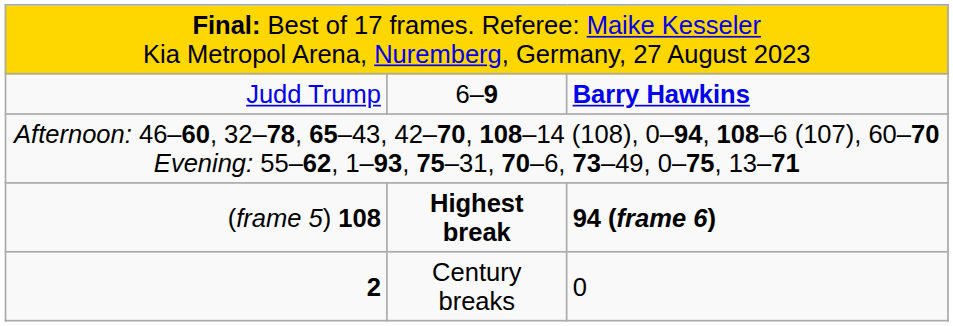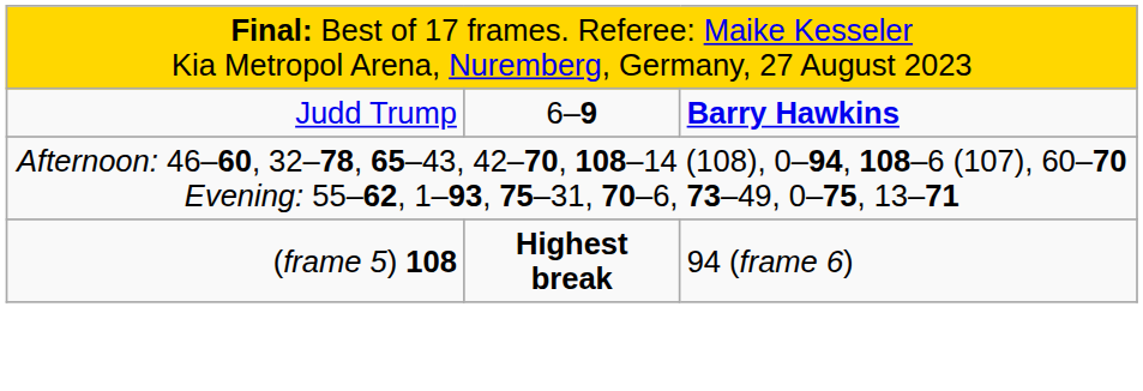(frame 5) 108 | column 3: bold -> normal
- row: 2 | Century breaks | 0
